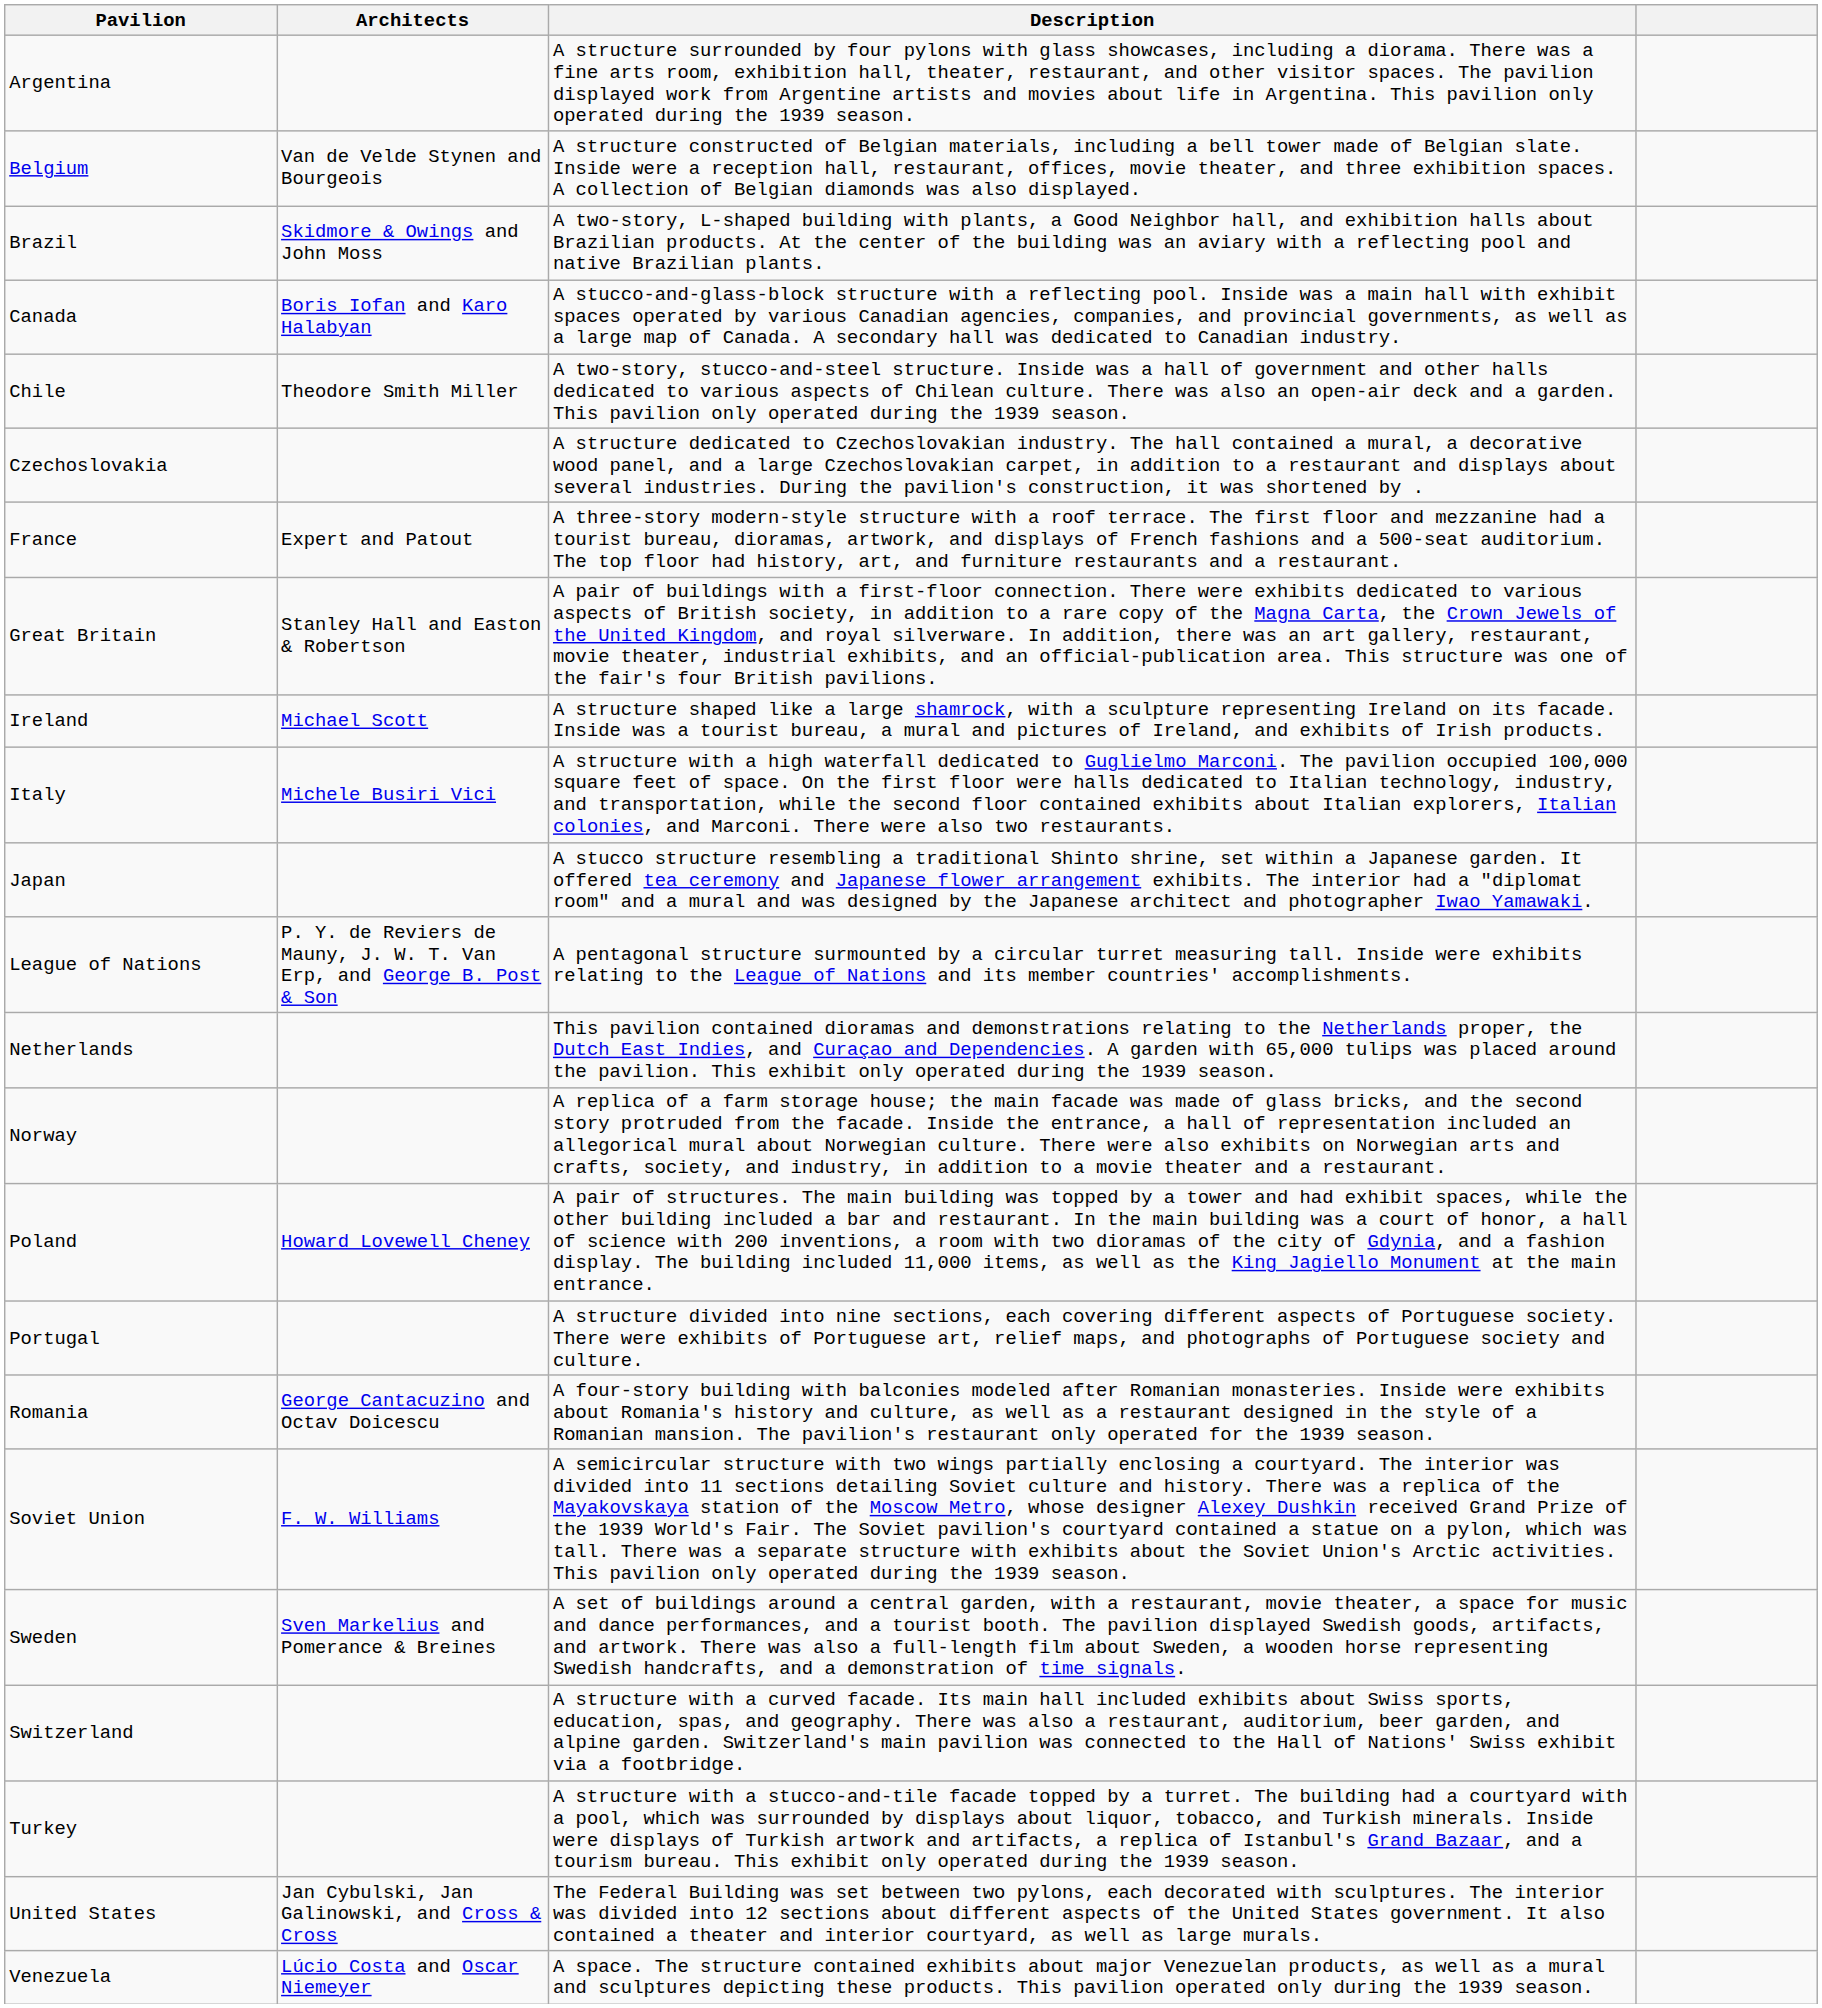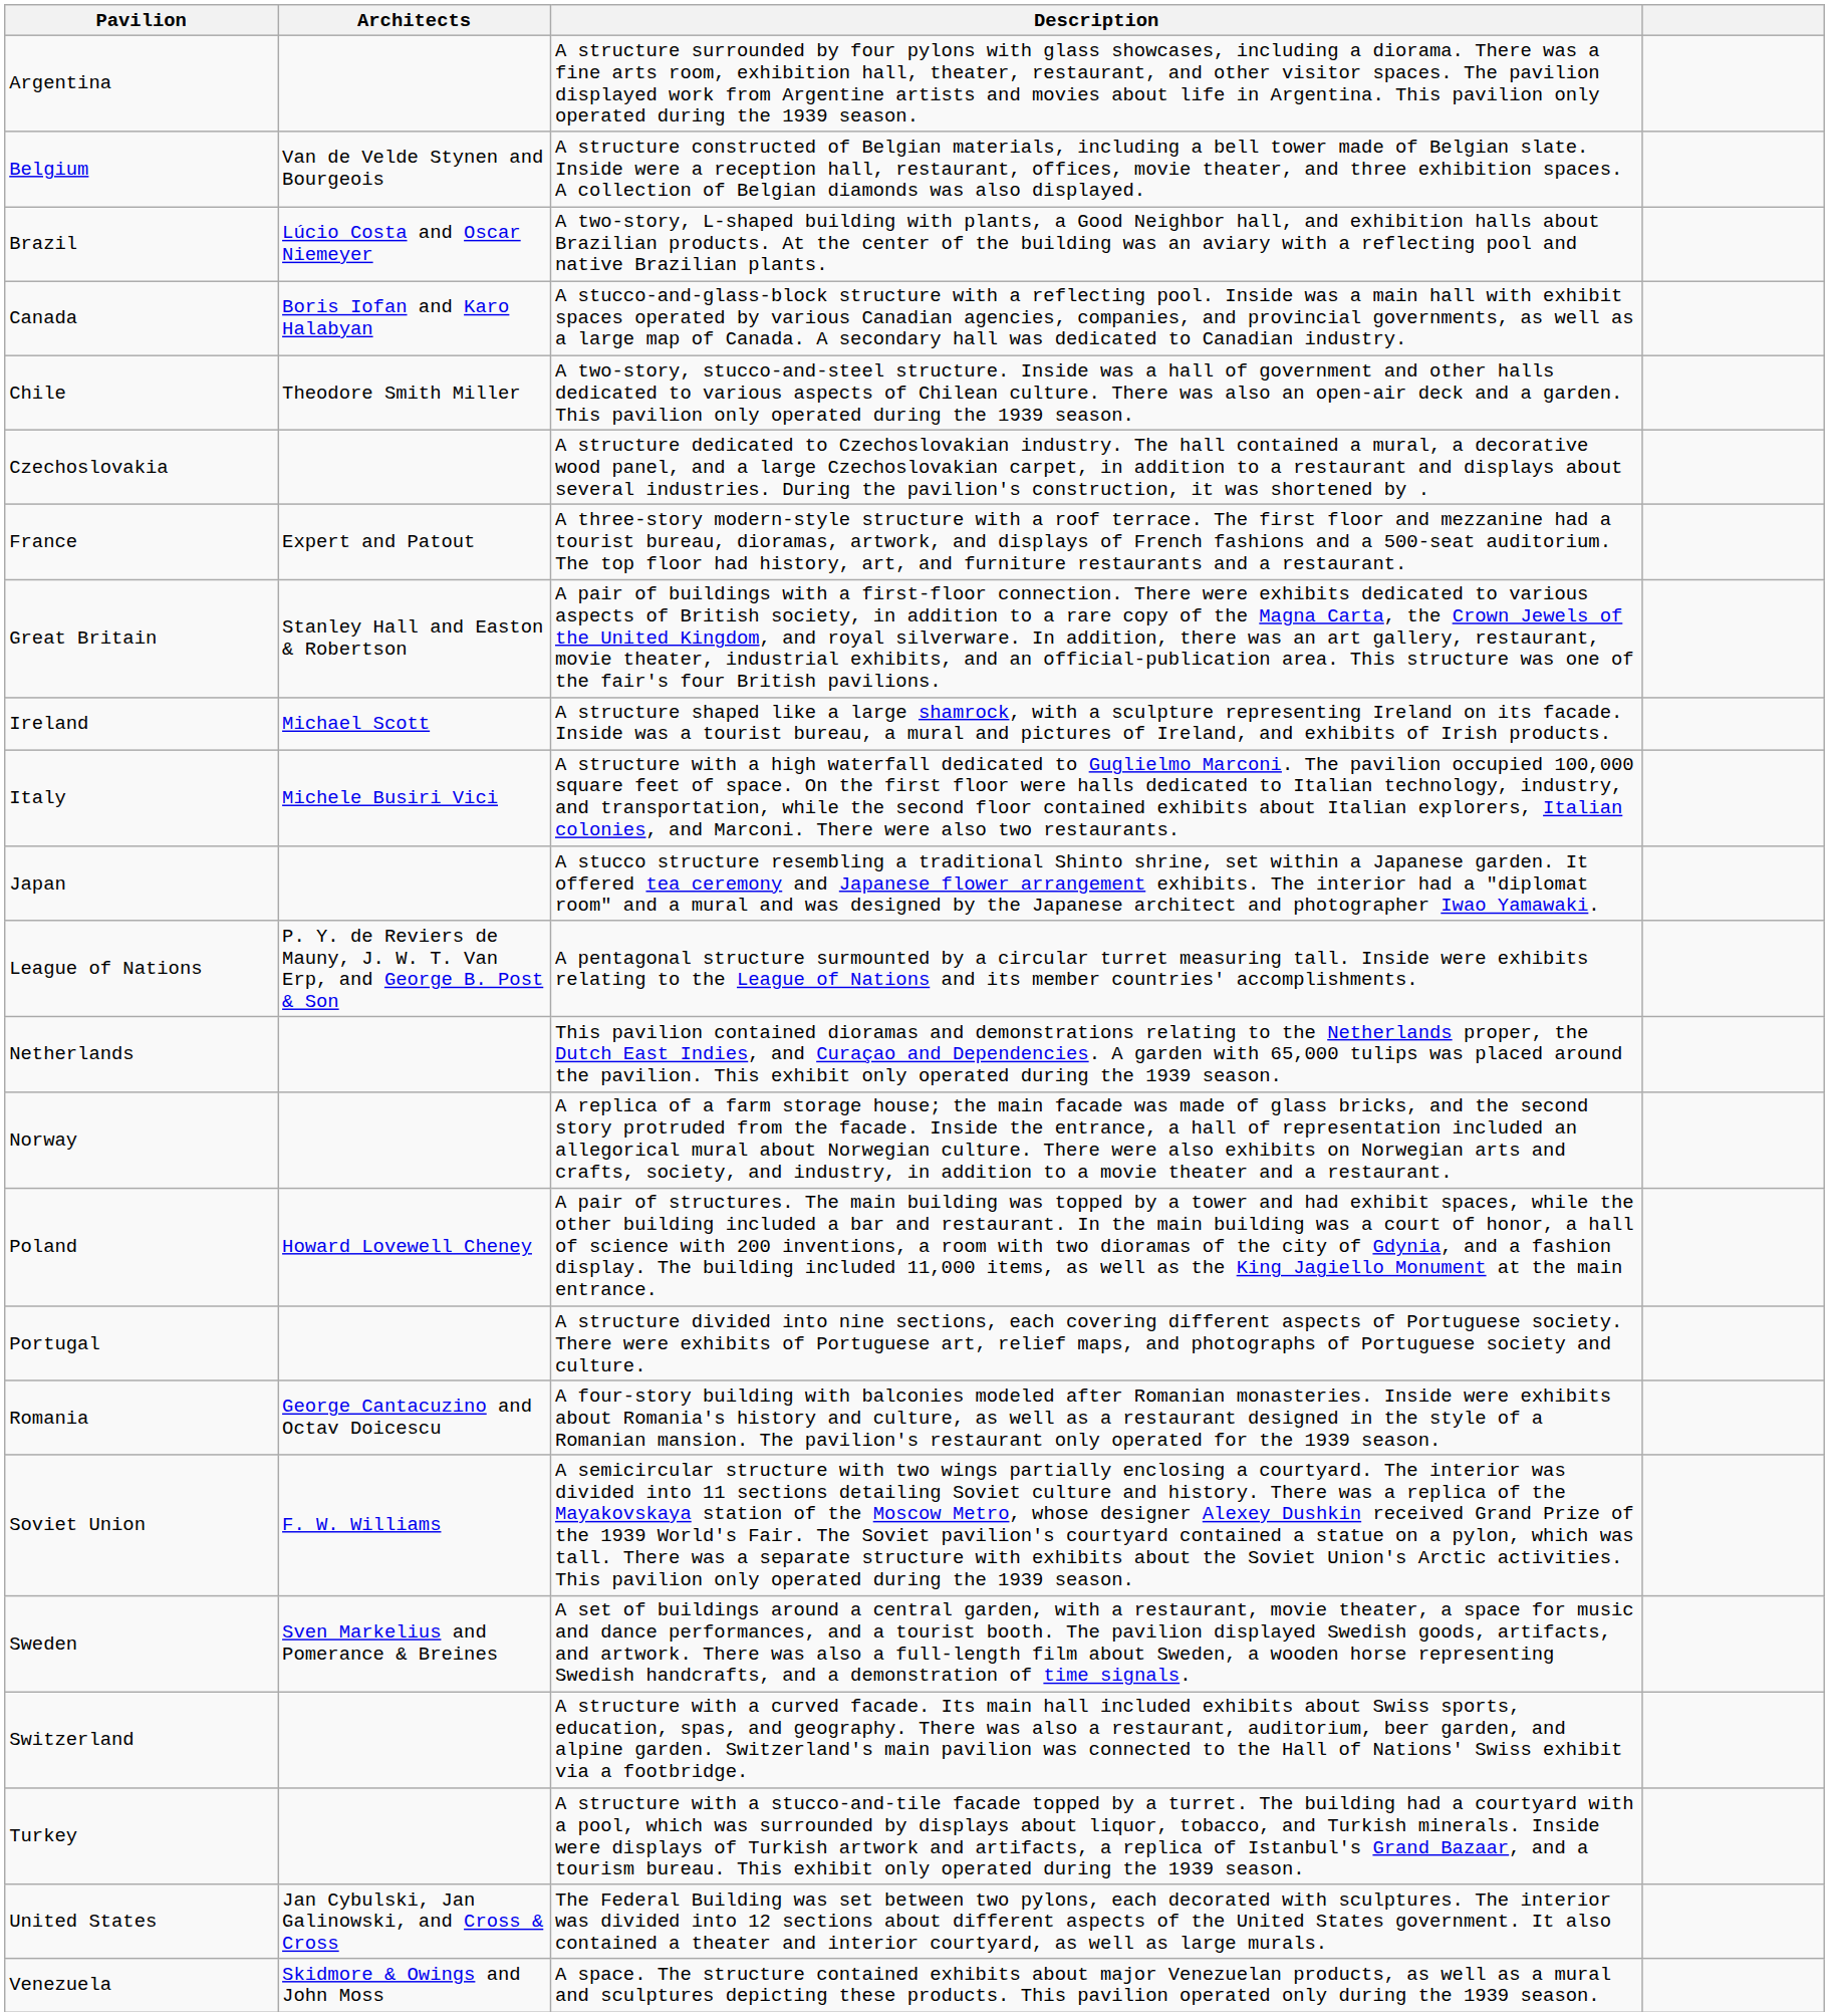Brazil | Architects: Skidmore & Owings and John Moss -> Lúcio Costa and Oscar Niemeyer
Venezuela | Architects: Lúcio Costa and Oscar Niemeyer -> Skidmore & Owings and John Moss
